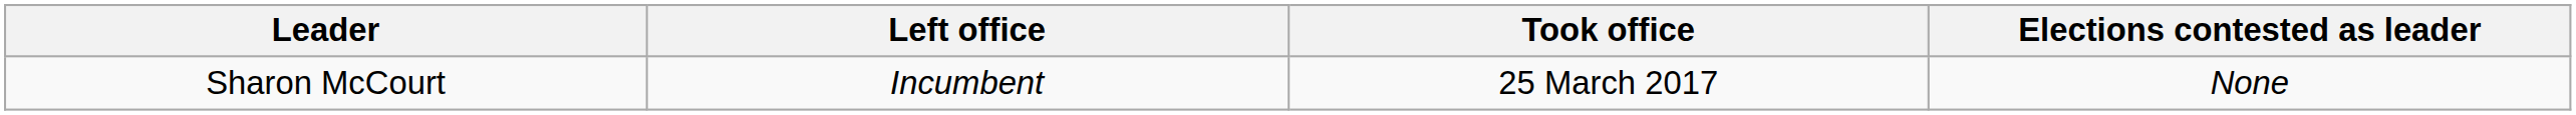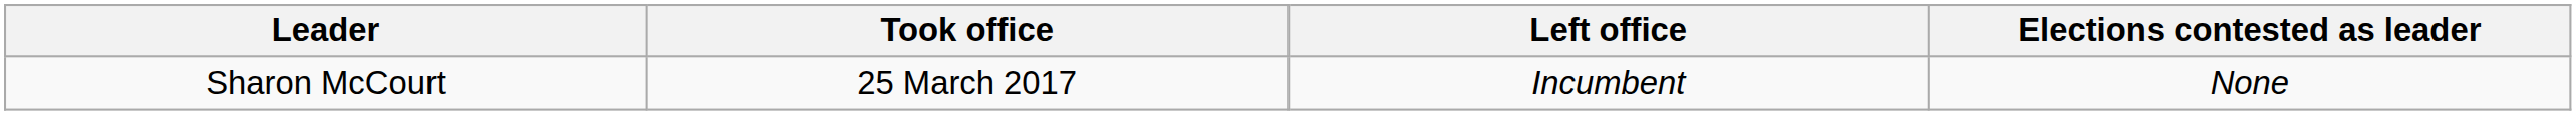columns swapped: Took office <-> Left office
